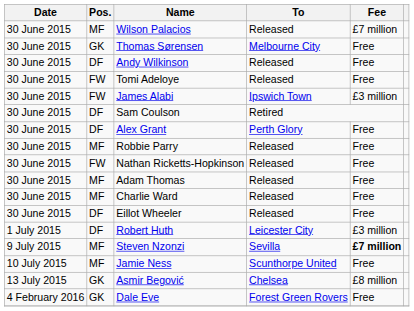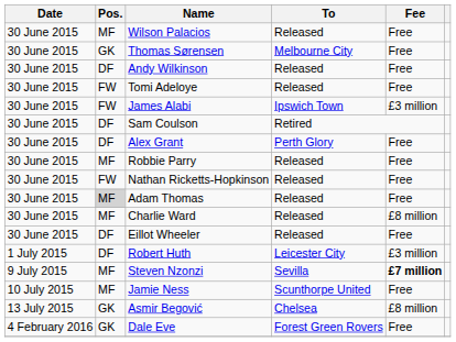Wilson Palacios | Fee: £7 million -> Free
Adam Thomas | Pos.: no background -> lightgrey background
Charlie Ward | Fee: Free -> £8 million
